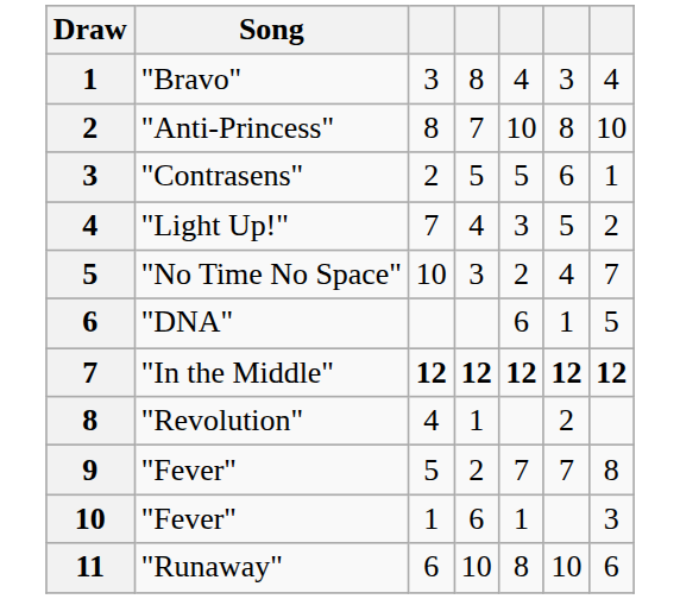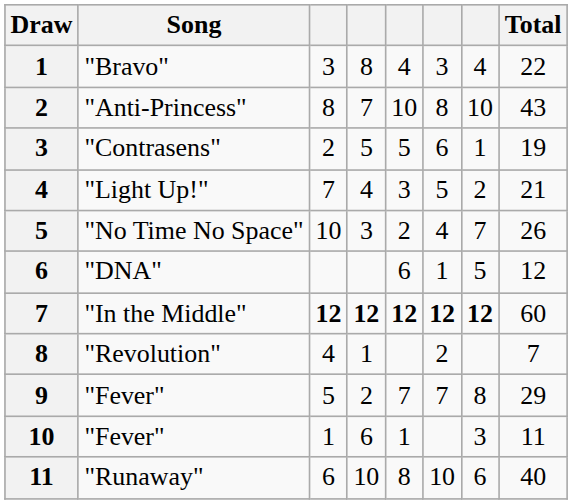+ column: Total | 22 | 43 | 19 | 21 | 26 | 12 | 60 | 7 | 29 | 11 | 40
